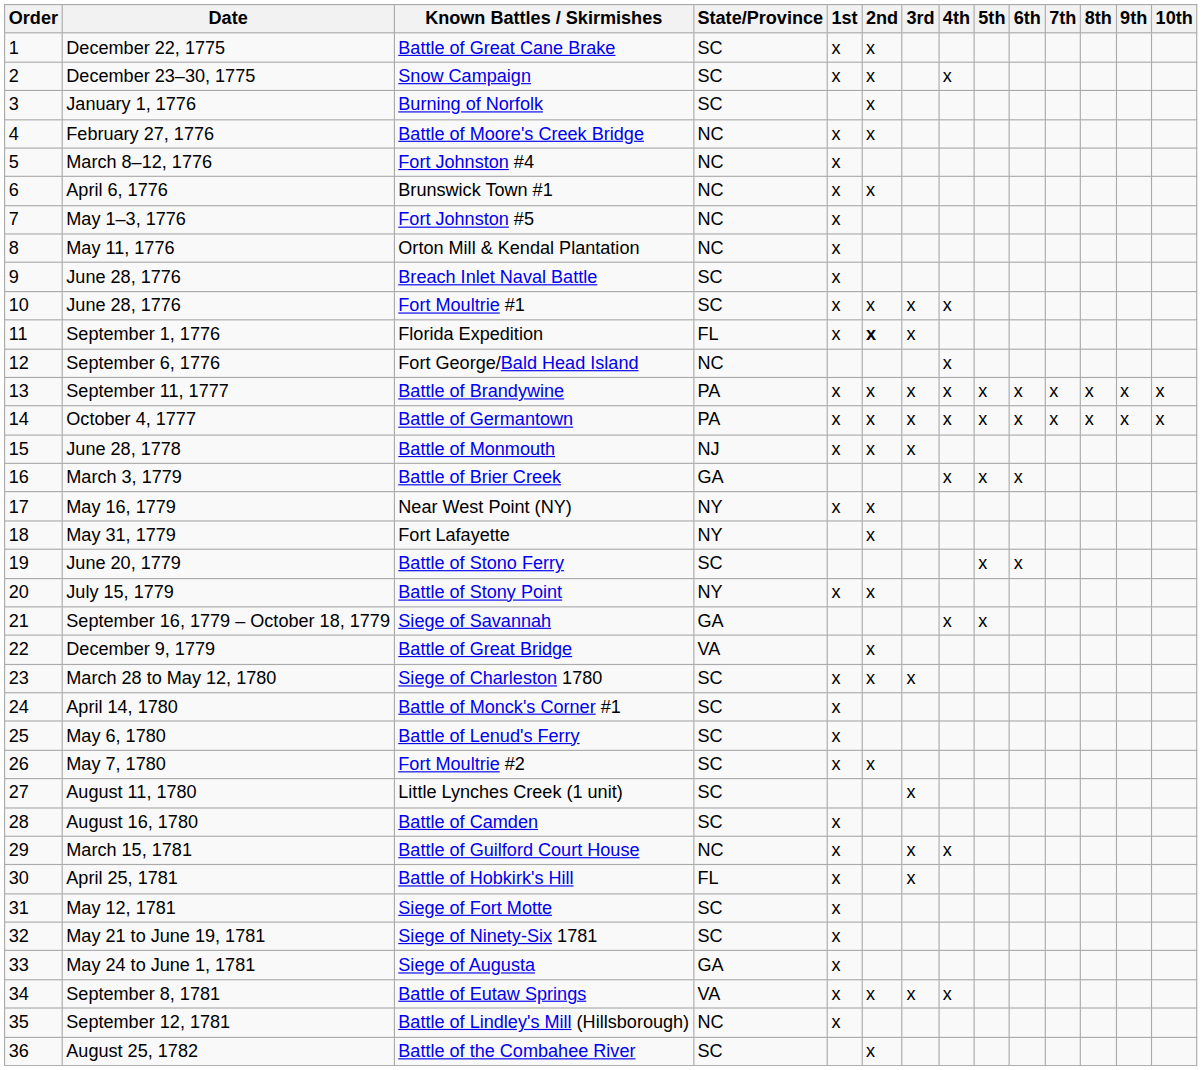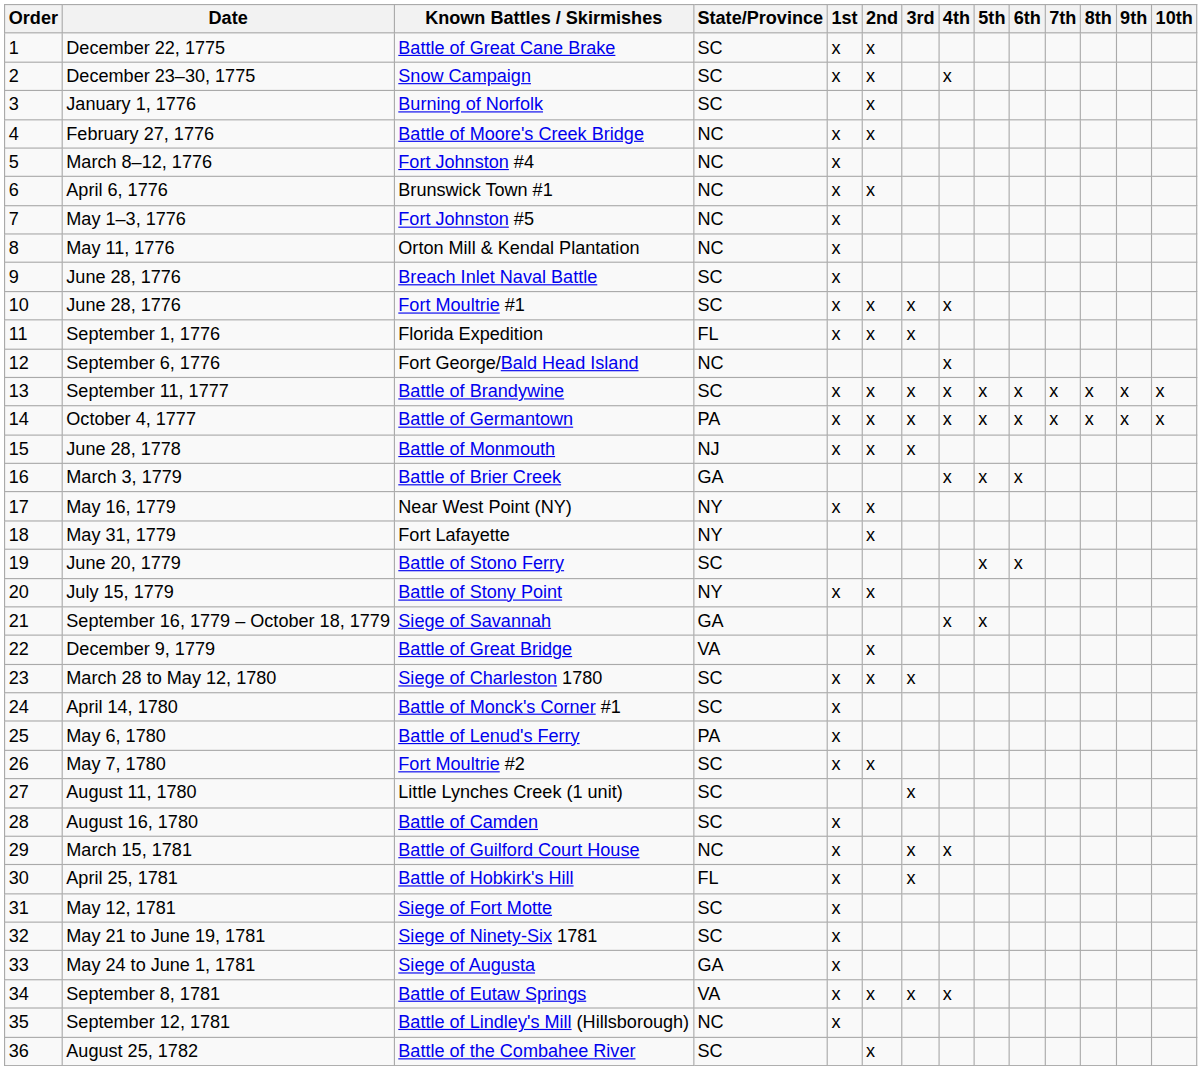Florida Expedition | 2nd: bold -> normal
Battle of Brandywine | State/Province: PA -> SC
Battle of Lenud's Ferry | State/Province: SC -> PA
